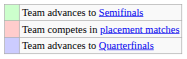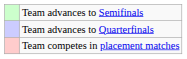rows swapped: Team advances to Quarterfinals <-> Team competes in placement matches
